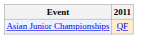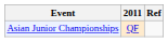+ column: Ref
